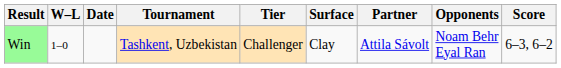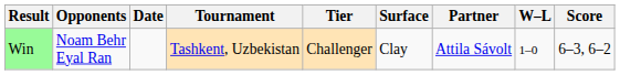columns swapped: W–L <-> Opponents
